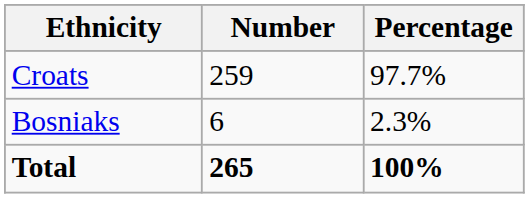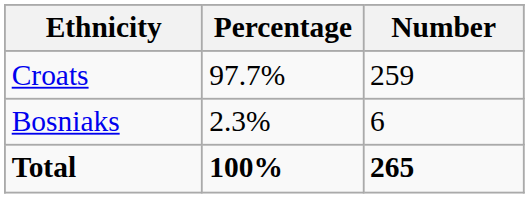columns swapped: Number <-> Percentage
